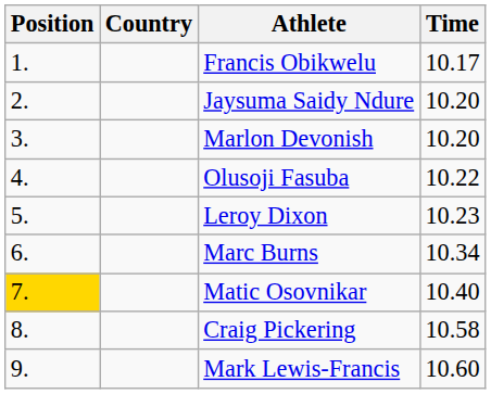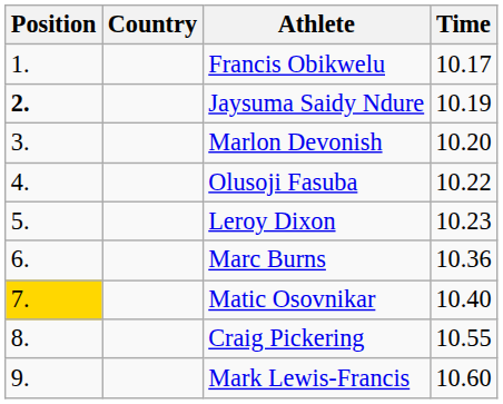Jaysuma Saidy Ndure | Position: normal -> bold
Jaysuma Saidy Ndure | Time: 10.20 -> 10.19
Marc Burns | Time: 10.34 -> 10.36
Craig Pickering | Time: 10.58 -> 10.55
